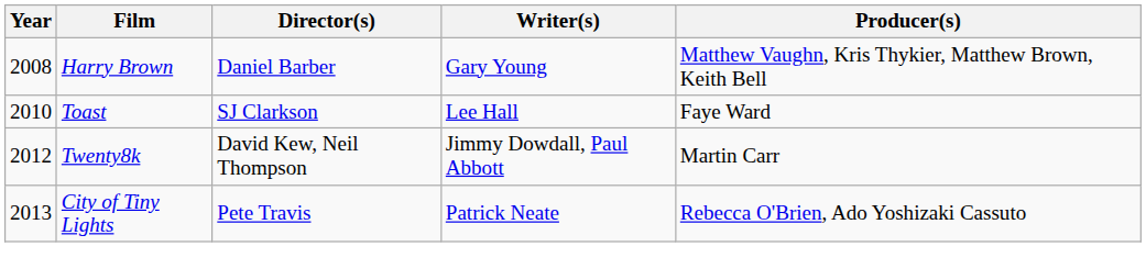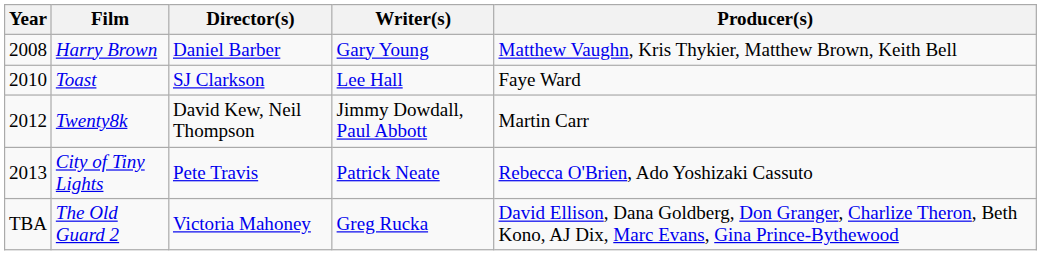+ row: TBA | The Old Guard 2 | Victoria Mahoney | Greg Rucka | David Ellison, Dana Goldberg, Don Granger, Charlize Theron, Beth Kono, AJ Dix, Marc Evans, Gina Prince-Bythewood
